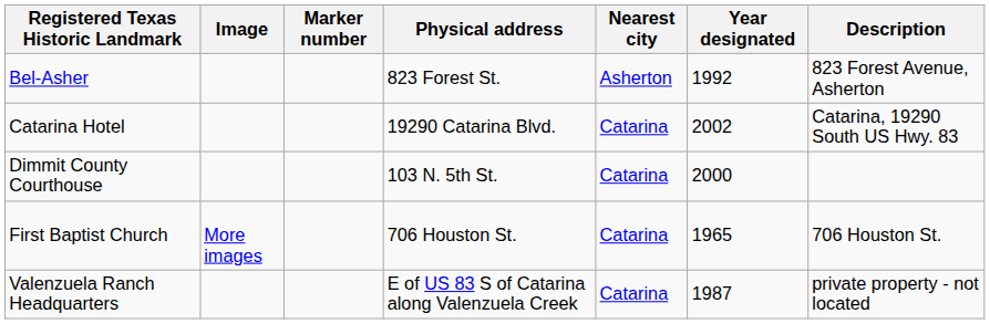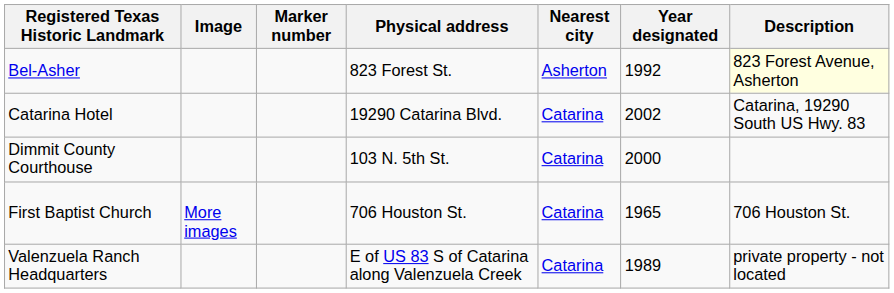Bel-Asher | Description: no background -> lightyellow background
Valenzuela Ranch Headquarters | Year designated: 1987 -> 1989
